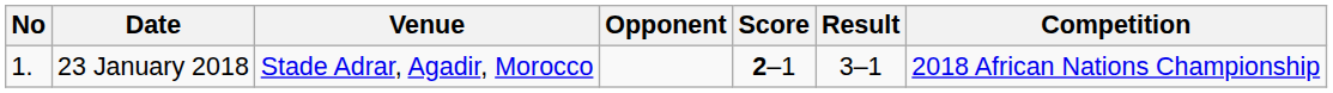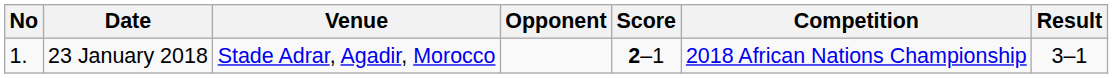columns swapped: Result <-> Competition
